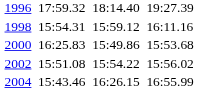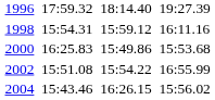2002 | column 7: 15:56.02 -> 16:55.99
2004 | column 7: 16:55.99 -> 15:56.02
